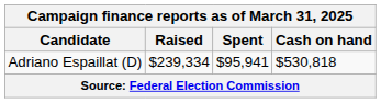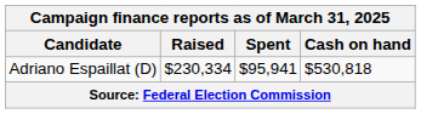Adriano Espaillat (D) | Raised: $239,334 -> $230,334
